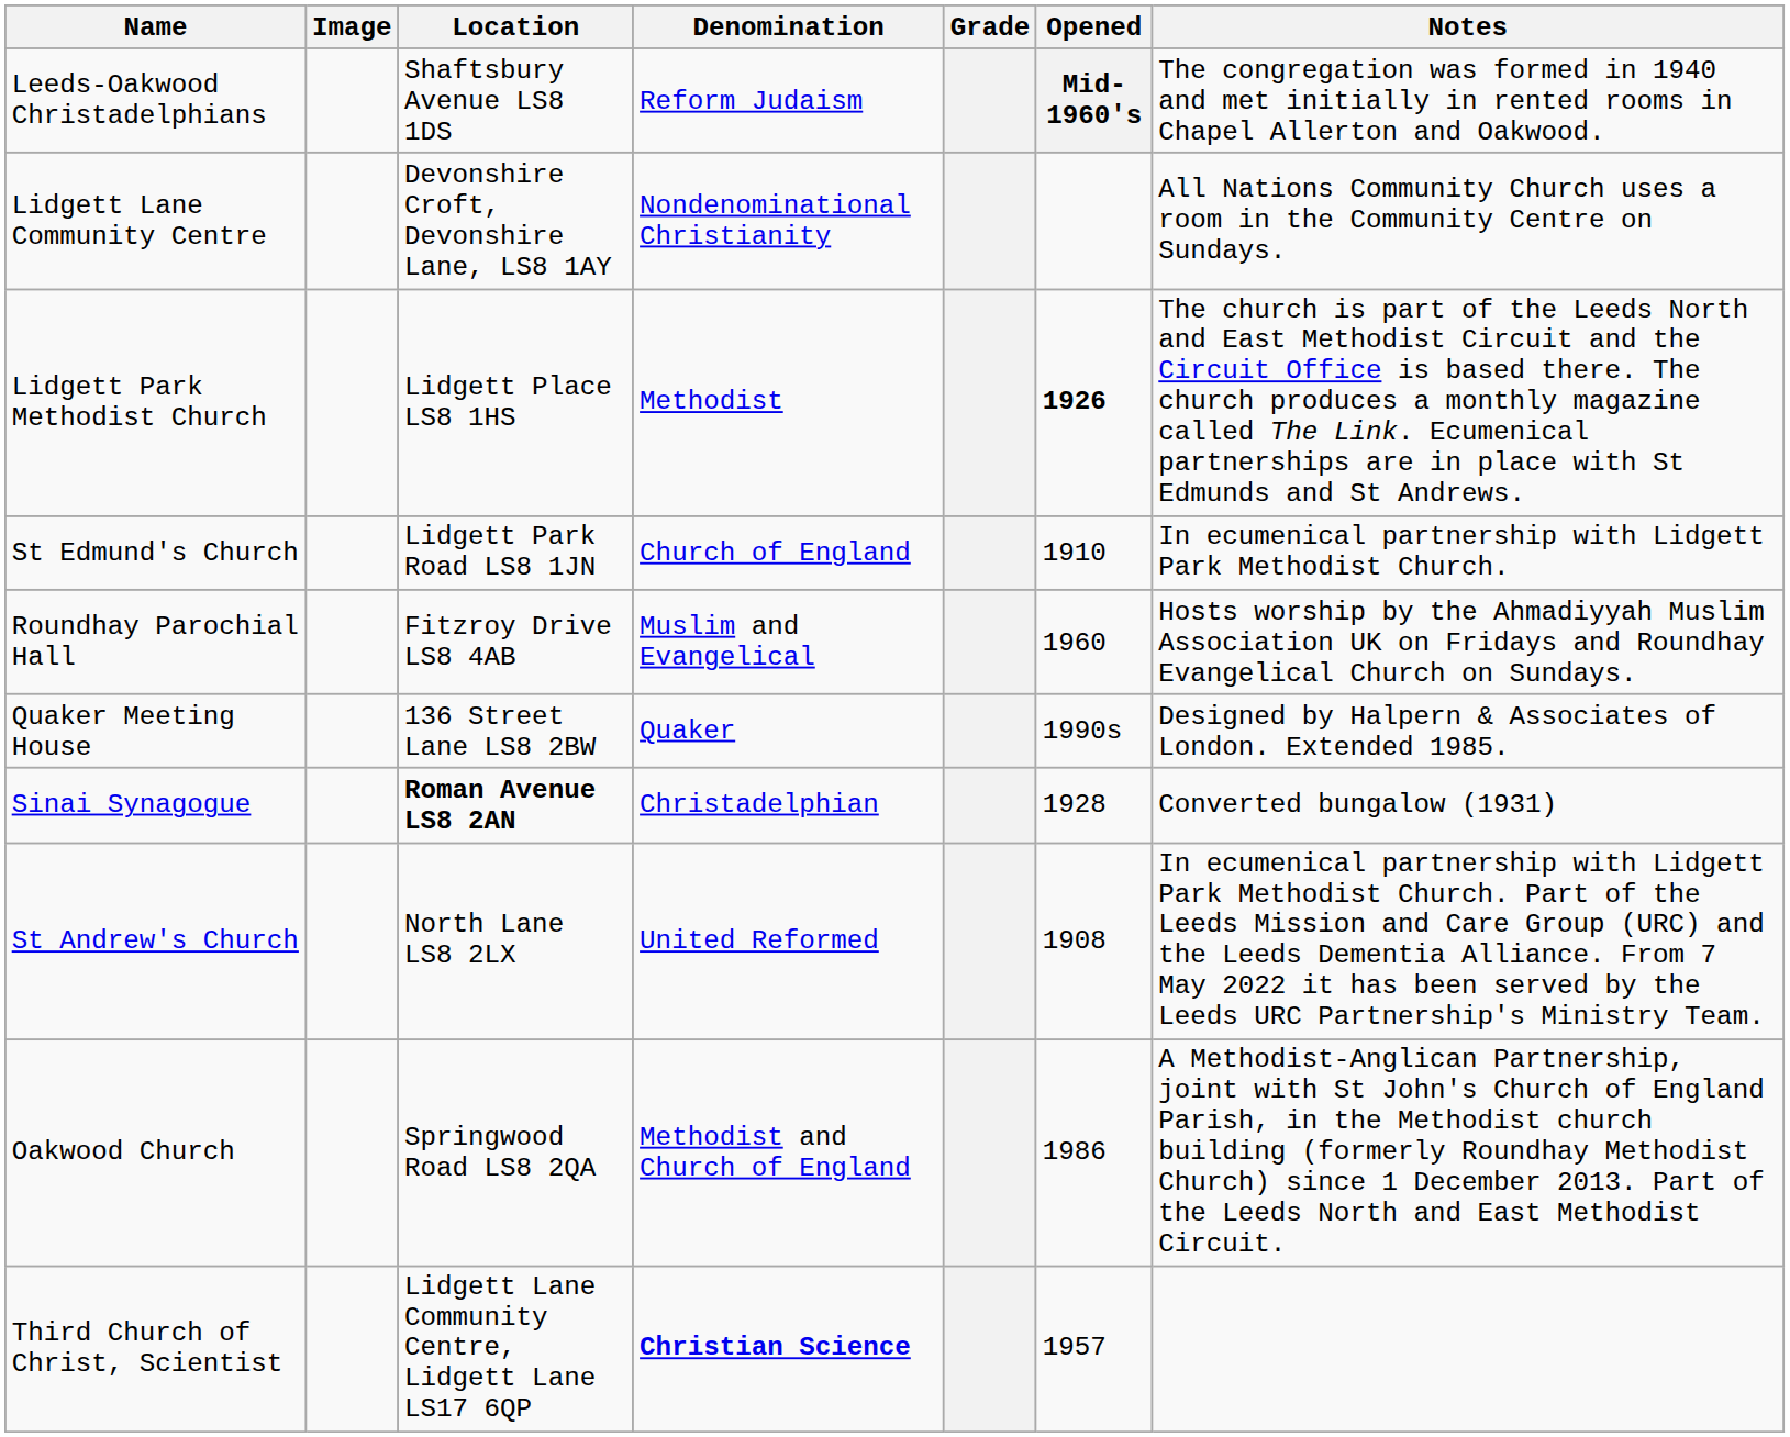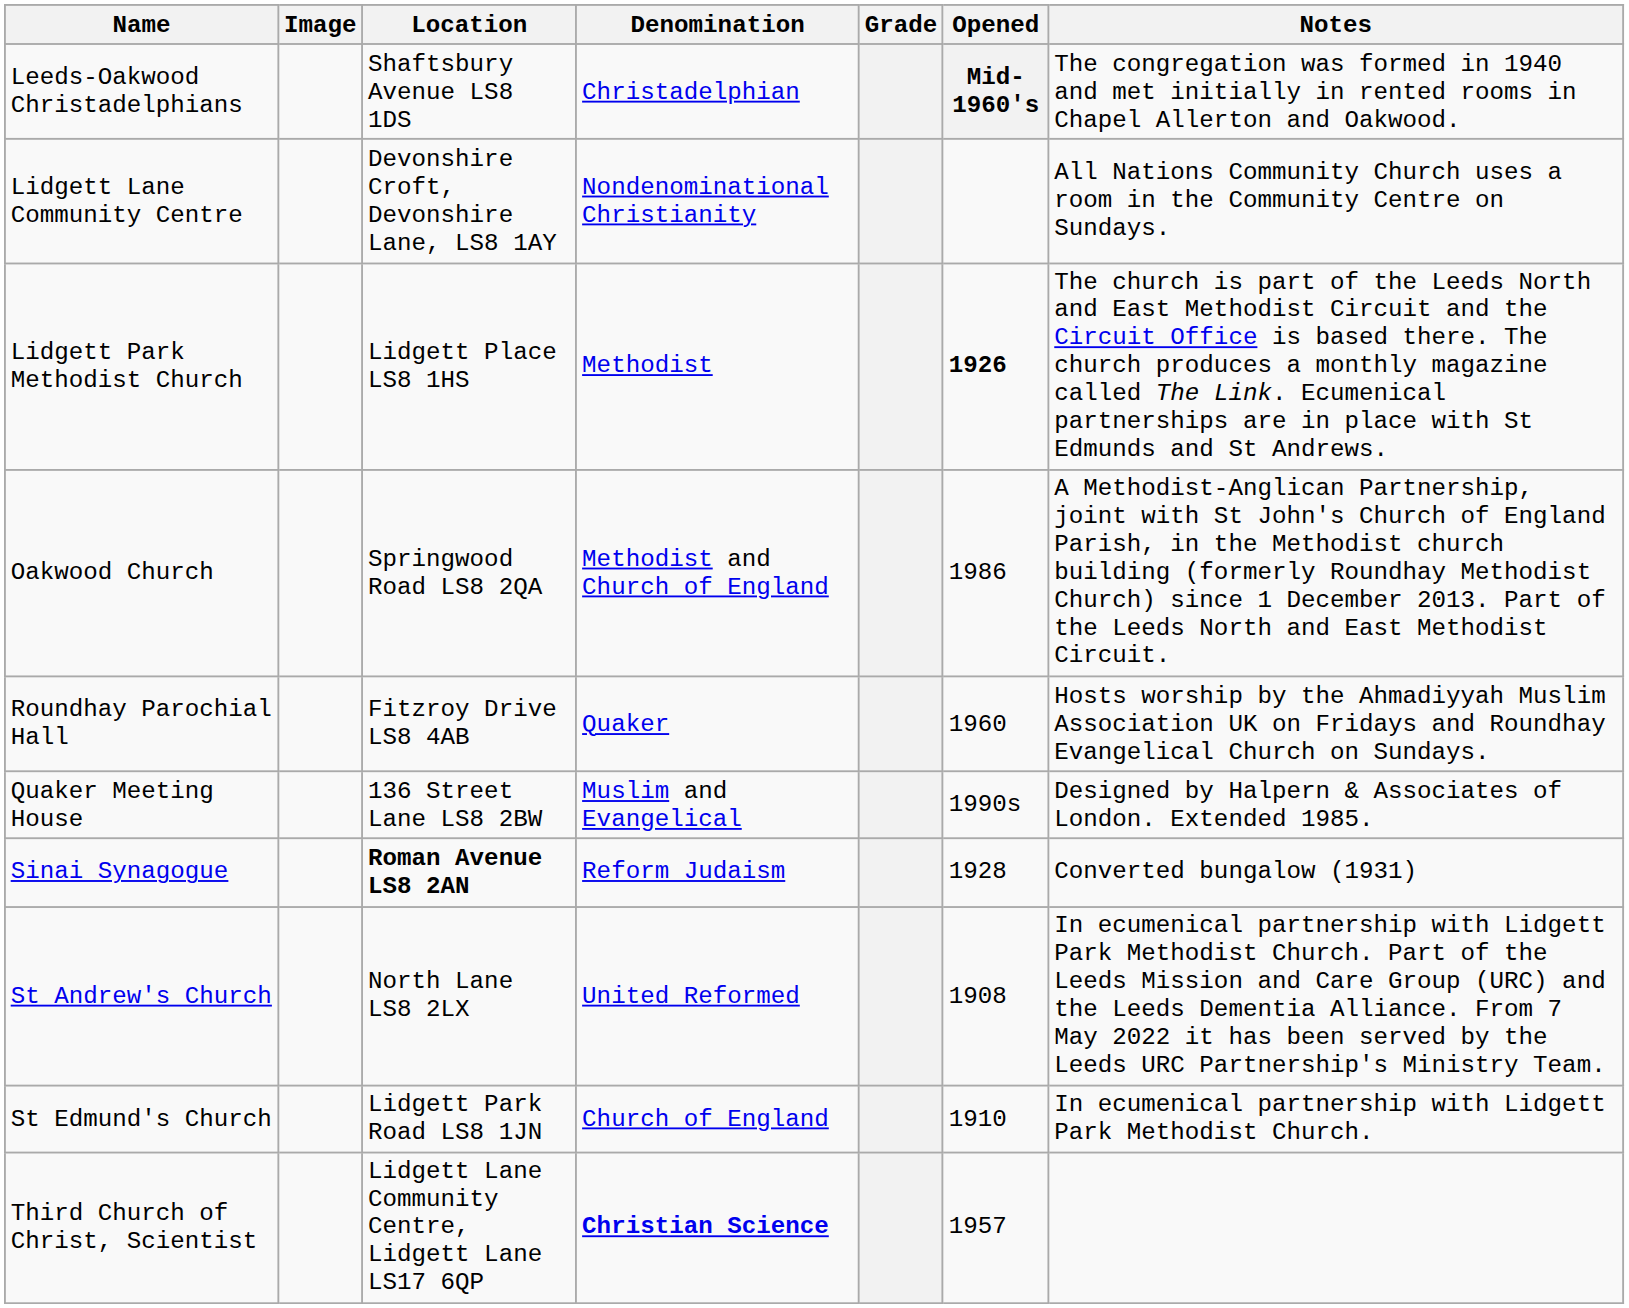Leeds-Oakwood Christadelphians | Denomination: Reform Judaism -> Christadelphian
rows swapped: Oakwood Church <-> St Edmund's Church
Roundhay Parochial Hall | Denomination: Muslim and Evangelical -> Quaker
Quaker Meeting House | Denomination: Quaker -> Muslim and Evangelical
Sinai Synagogue | Denomination: Christadelphian -> Reform Judaism
